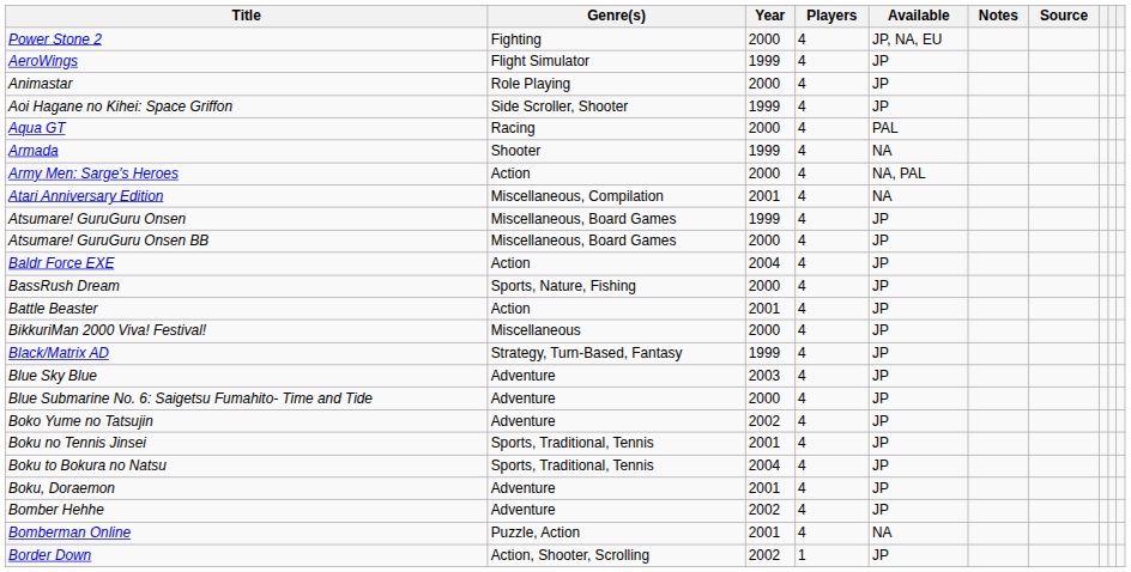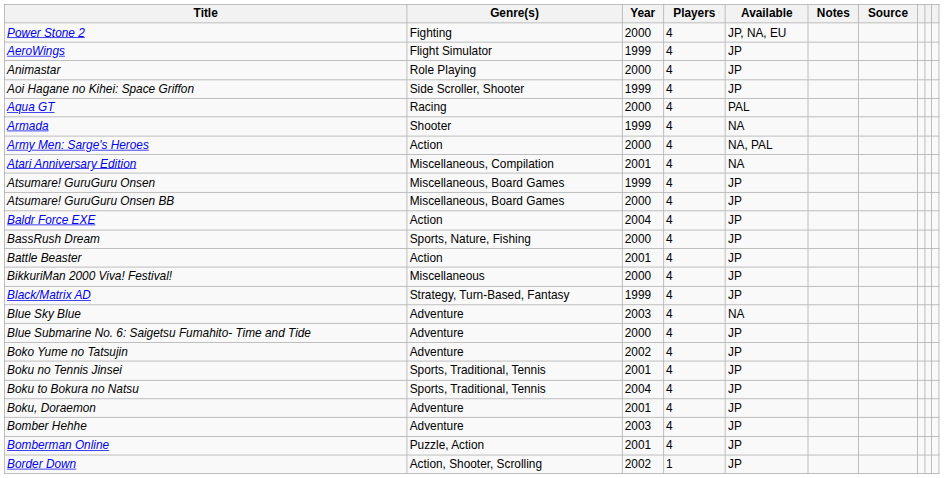Blue Sky Blue | Available: JP -> NA
Bomber Hehhe | Year: 2002 -> 2003
Bomberman Online | Available: NA -> JP
